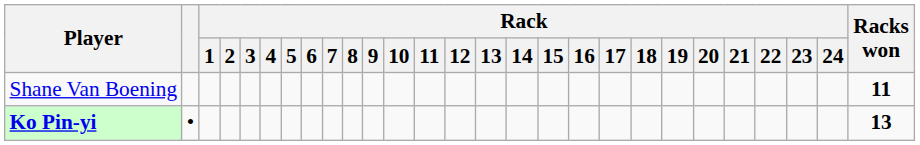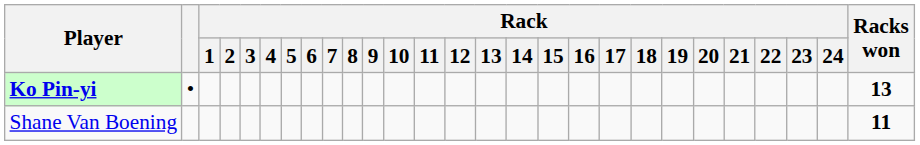rows swapped: Ko Pin-yi <-> Shane Van Boening
